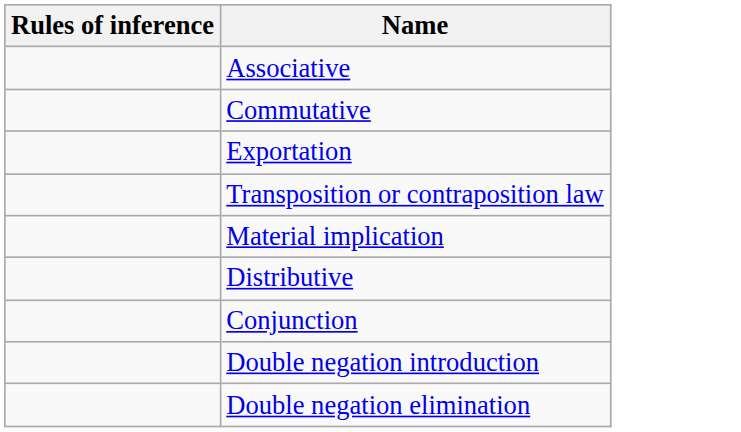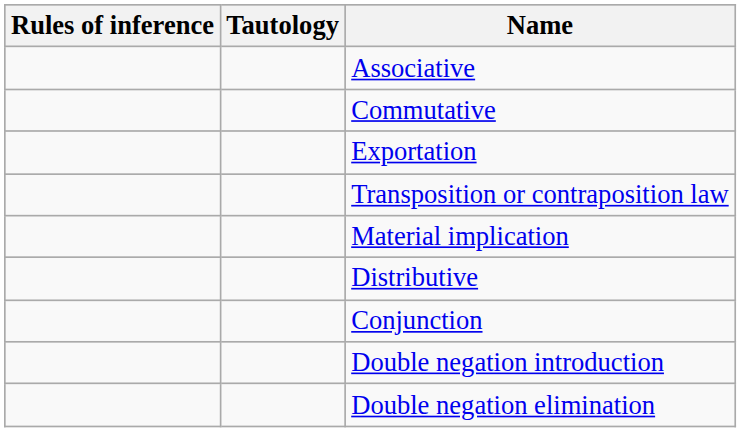+ column: Tautology
